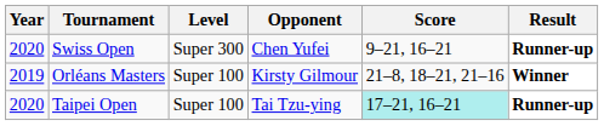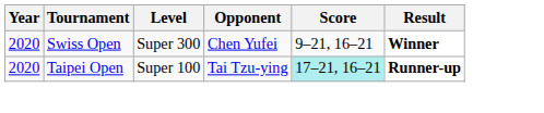Swiss Open | Result: Runner-up -> Winner
- row: 2019 | Orléans Masters | Super 100 | Kirsty Gilmour | 21–8, 18–21, 21–16 | Winner
